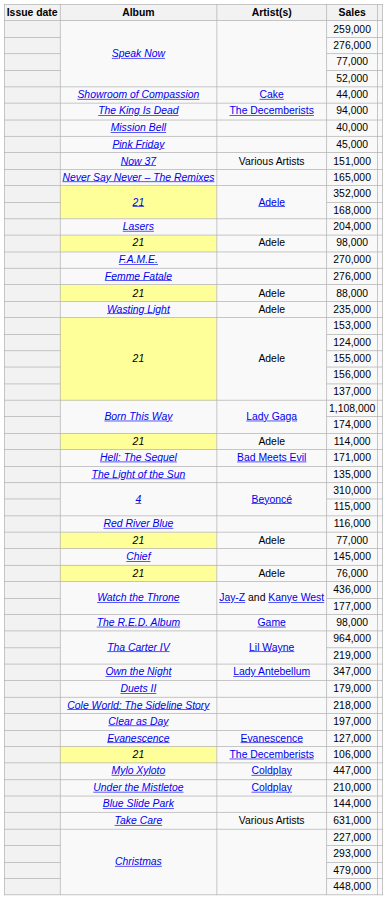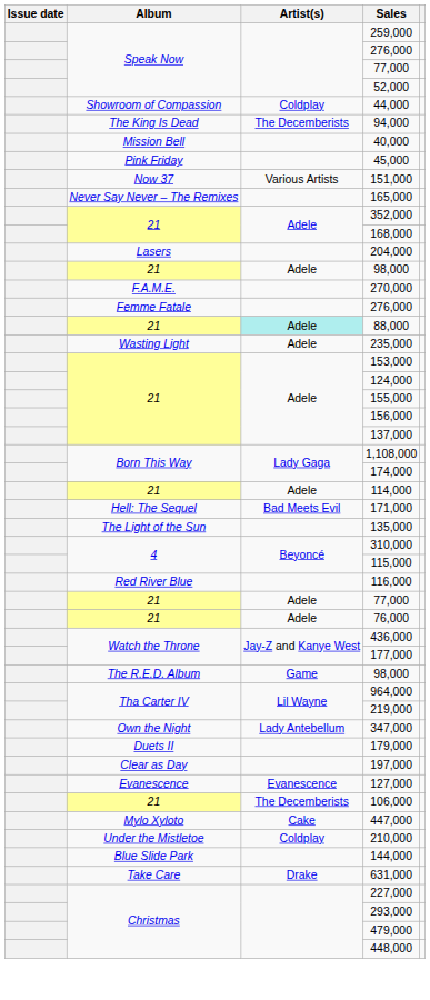44,000 | Artist(s): Cake -> Coldplay
88,000 | Artist(s): no background -> paleturquoise background
- row: Chief | 145,000
- row: Cole World: The Sideline Story | 218,000
447,000 | Artist(s): Coldplay -> Cake
631,000 | Artist(s): Various Artists -> Drake
